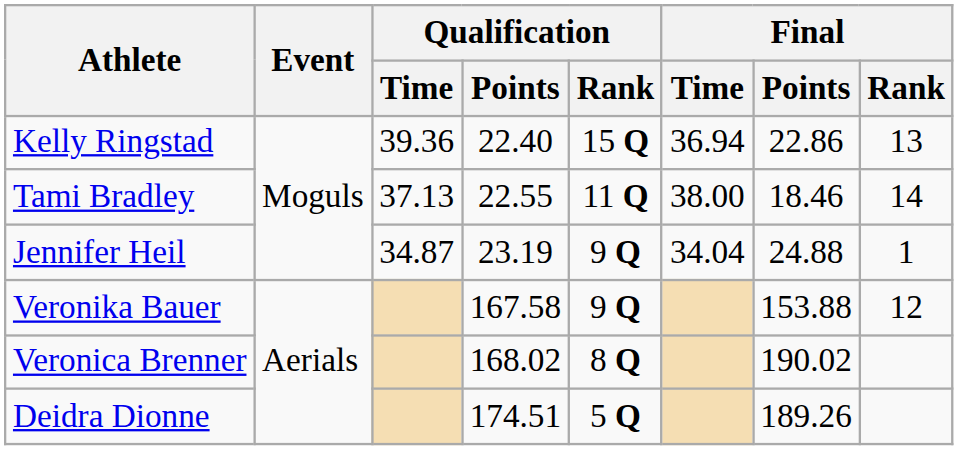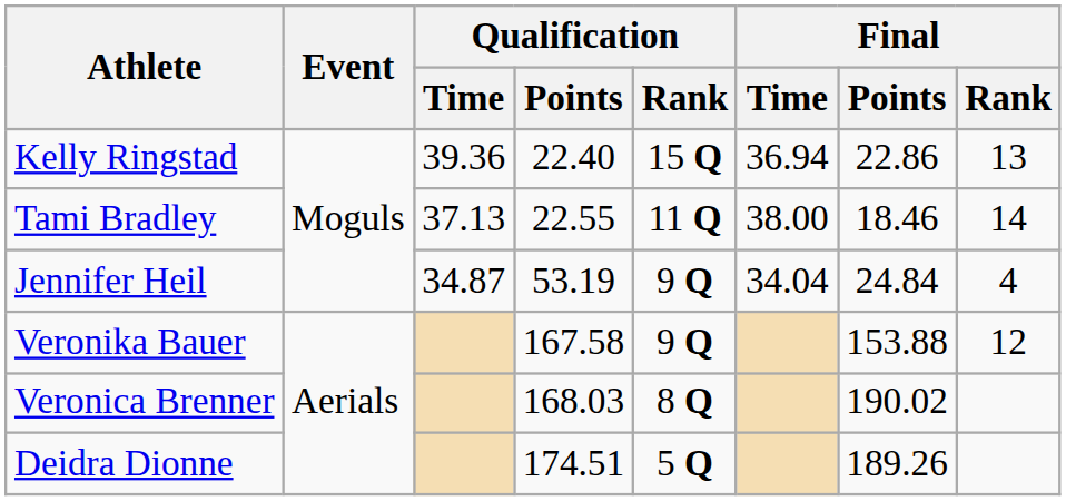Jennifer Heil | Qualification / Points: 23.19 -> 53.19
Jennifer Heil | Final / Points: 24.88 -> 24.84
Jennifer Heil | Final / Rank: 1 -> 4
Veronica Brenner | Qualification / Points: 168.02 -> 168.03
